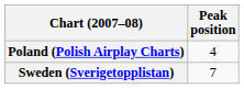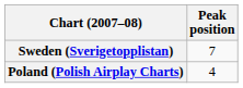rows swapped: Poland (Polish Airplay Charts) <-> Sweden (Sverigetopplistan)
